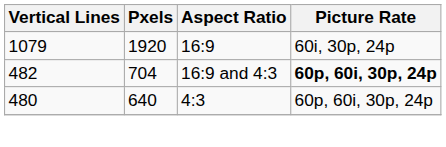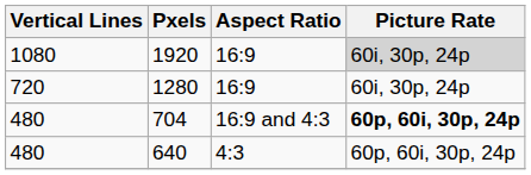1920 | Vertical Lines: 1079 -> 1080
1920 | Picture Rate: no background -> lightgrey background
+ row: 720 | 1280 | 16:9 | 60i, 30p, 24p
704 | Vertical Lines: 482 -> 480
